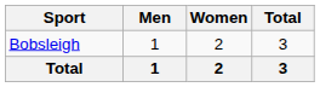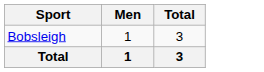- column: Women | 2 | 2
